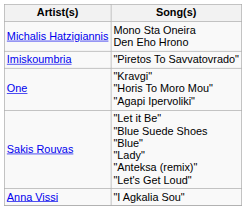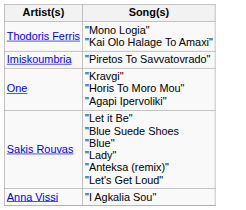- row: Michalis Hatzigiannis | Mono Sta Oneira Den Eho Hrono
+ row: Thodoris Ferris | "Mono Logia" "Kai Olo Halage To Amaxi"
